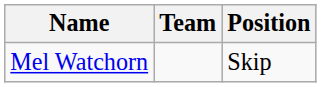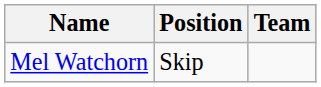columns swapped: Team <-> Position
